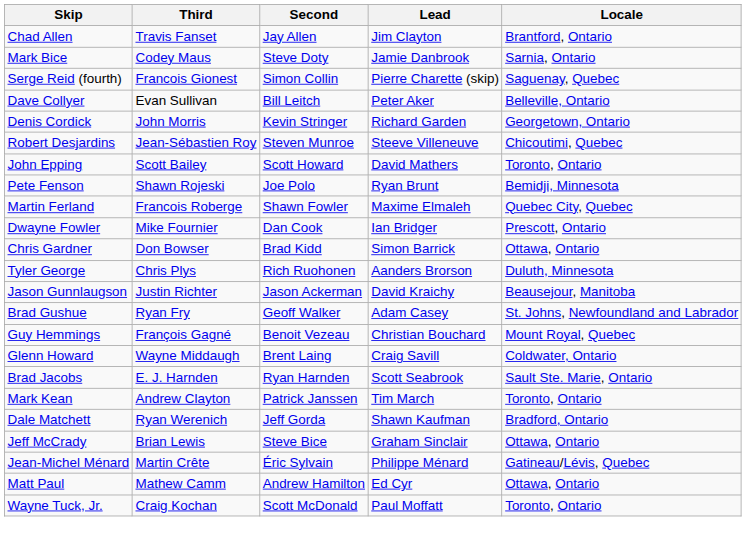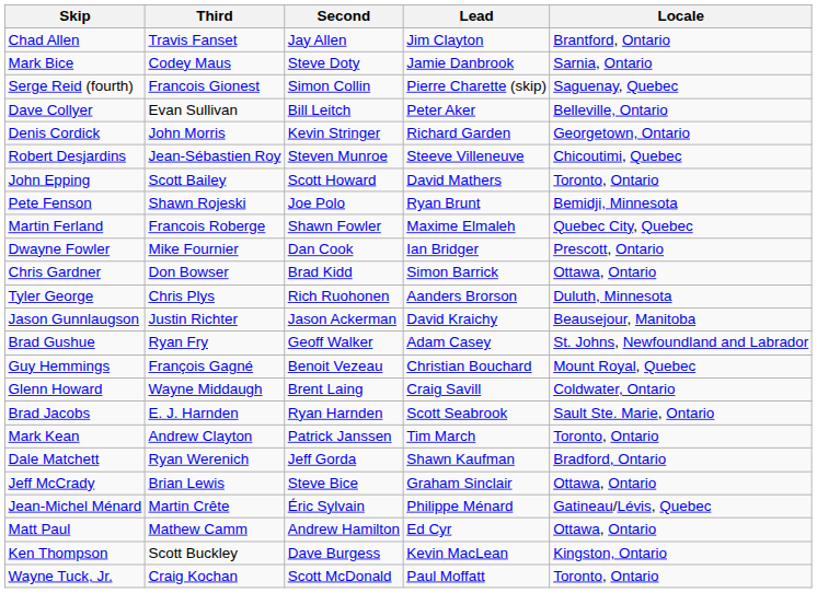+ row: Ken Thompson | Scott Buckley | Dave Burgess | Kevin MacLean | Kingston, Ontario
